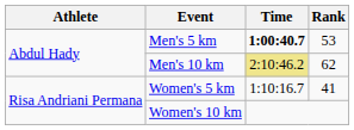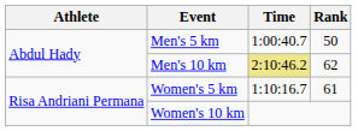Men's 5 km | Time: bold -> normal
Men's 5 km | Rank: 53 -> 50
Women's 5 km | Rank: 41 -> 61
